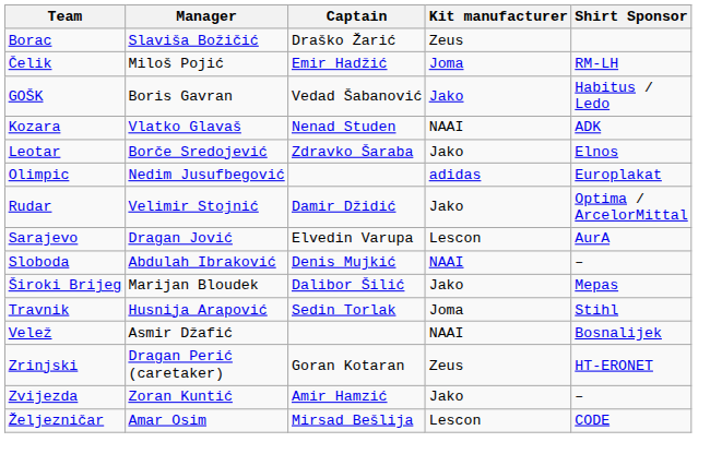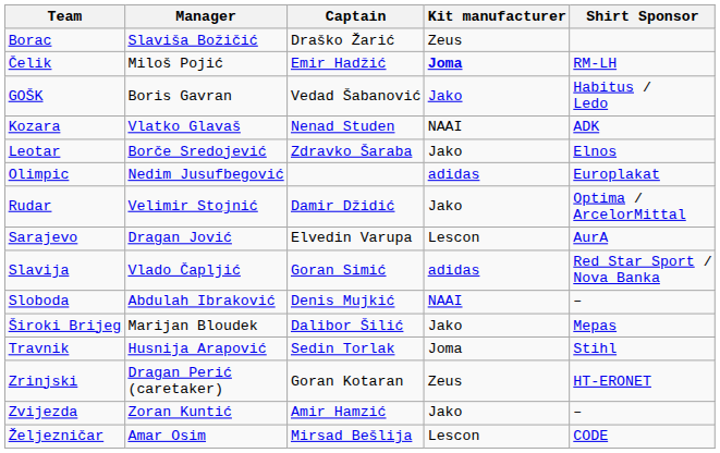Čelik | Kit manufacturer: normal -> bold
+ row: Slavija | Vlado Čapljić | Goran Simić | adidas | Red Star Sport / Nova Banka
- row: Velež | Asmir Džafić | NAAI | Bosnalijek
